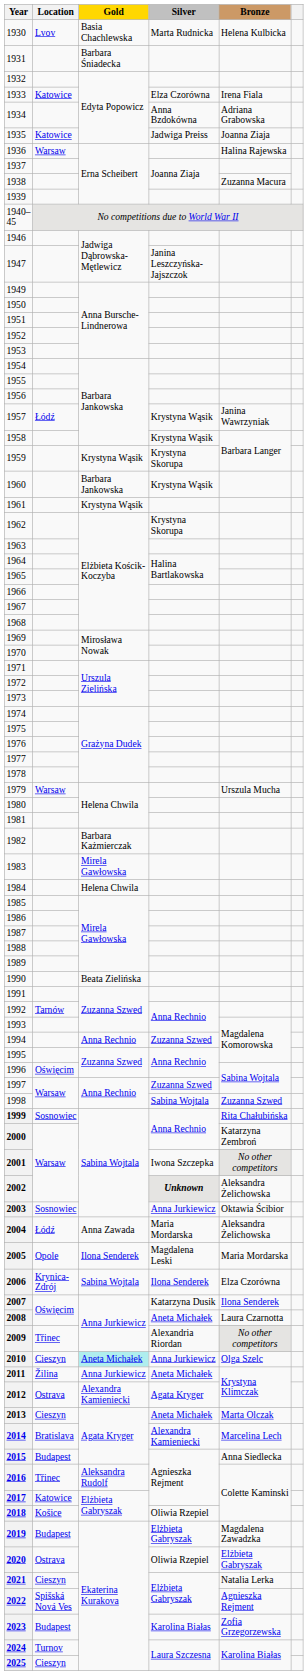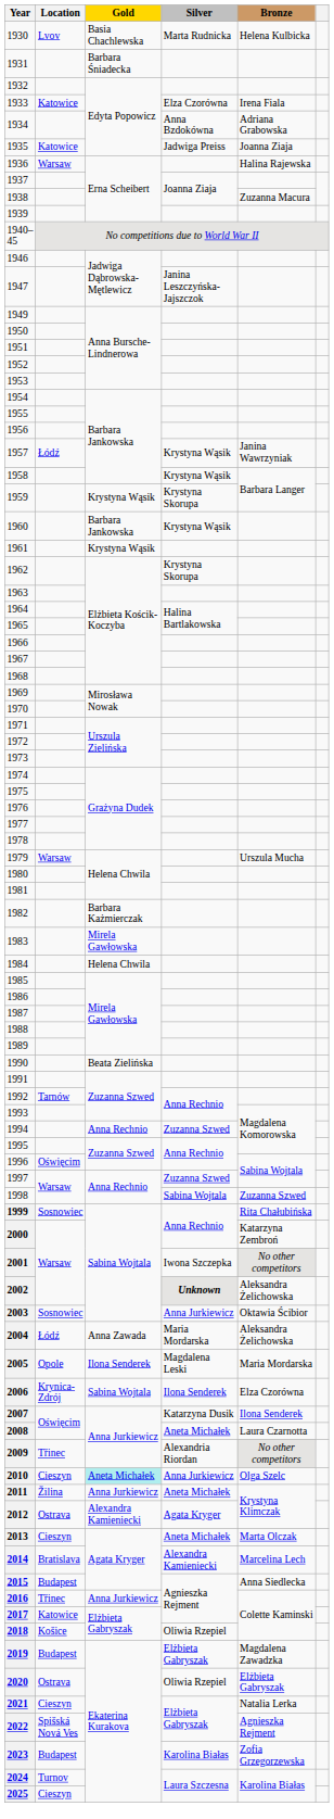2016 | Gold: Aleksandra Rudolf -> Anna Jurkiewicz
